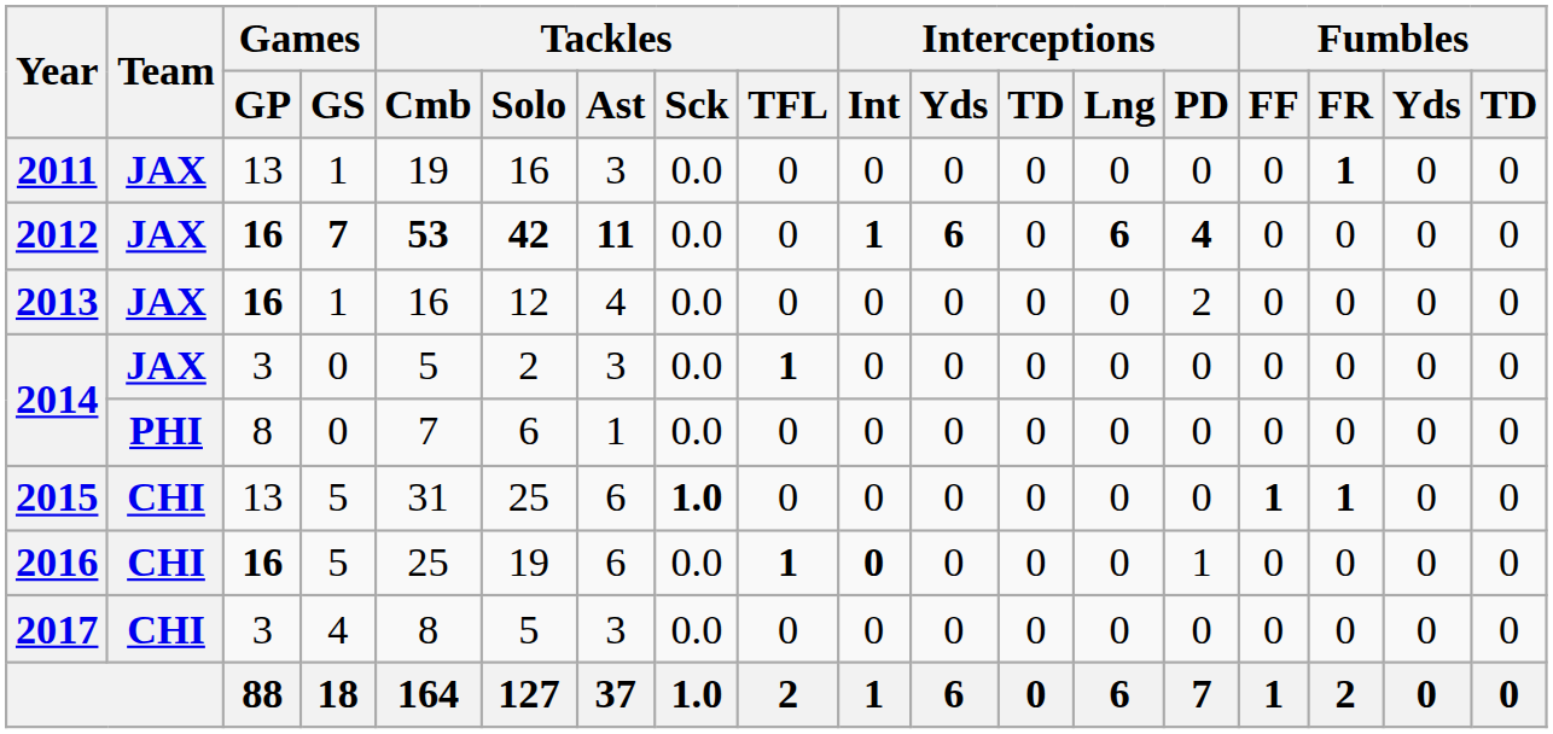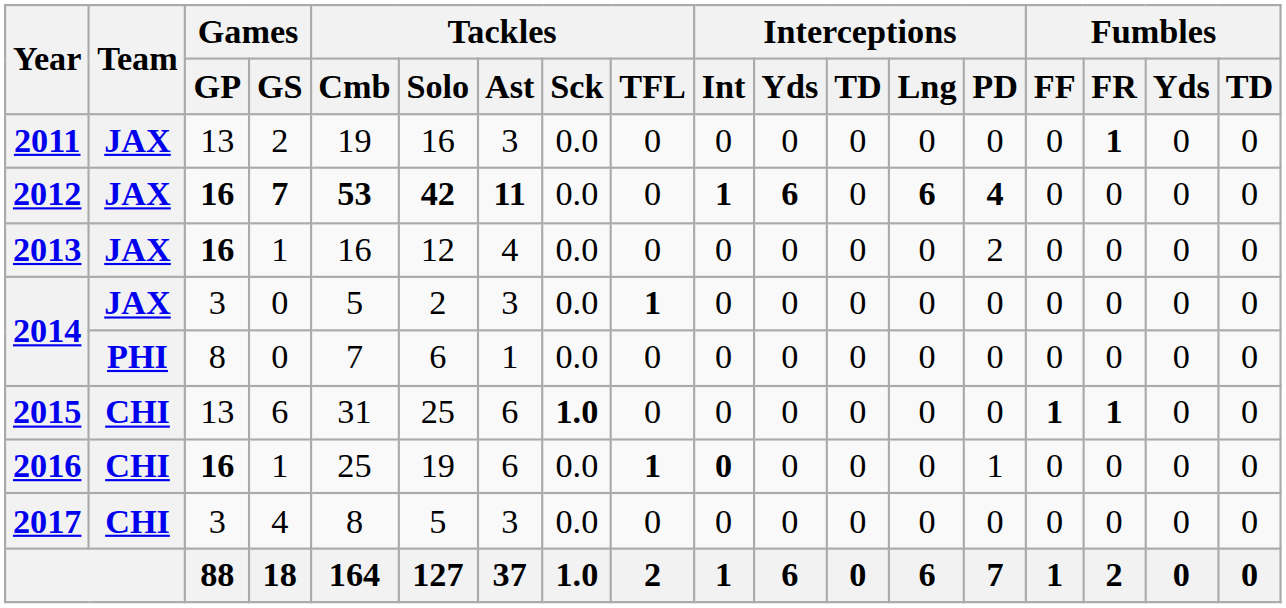2011 | Games / GS: 1 -> 2
2015 | Games / GS: 5 -> 6
2016 | Games / GS: 5 -> 1
